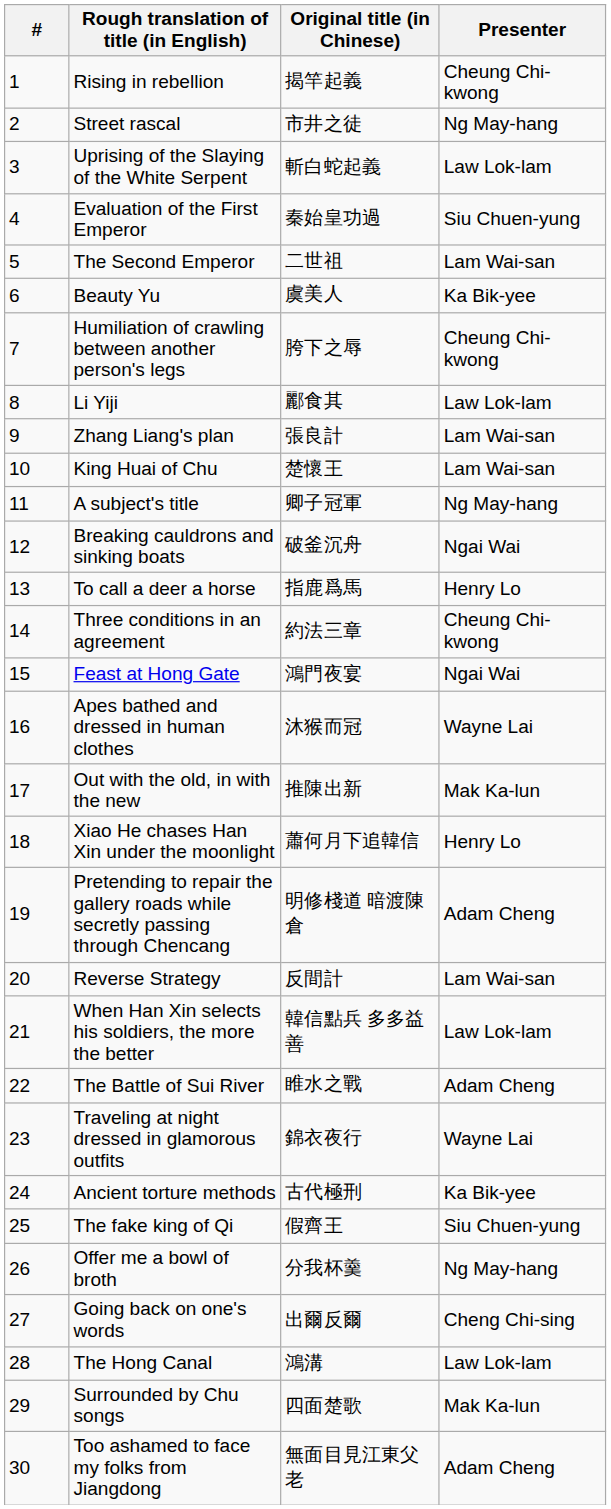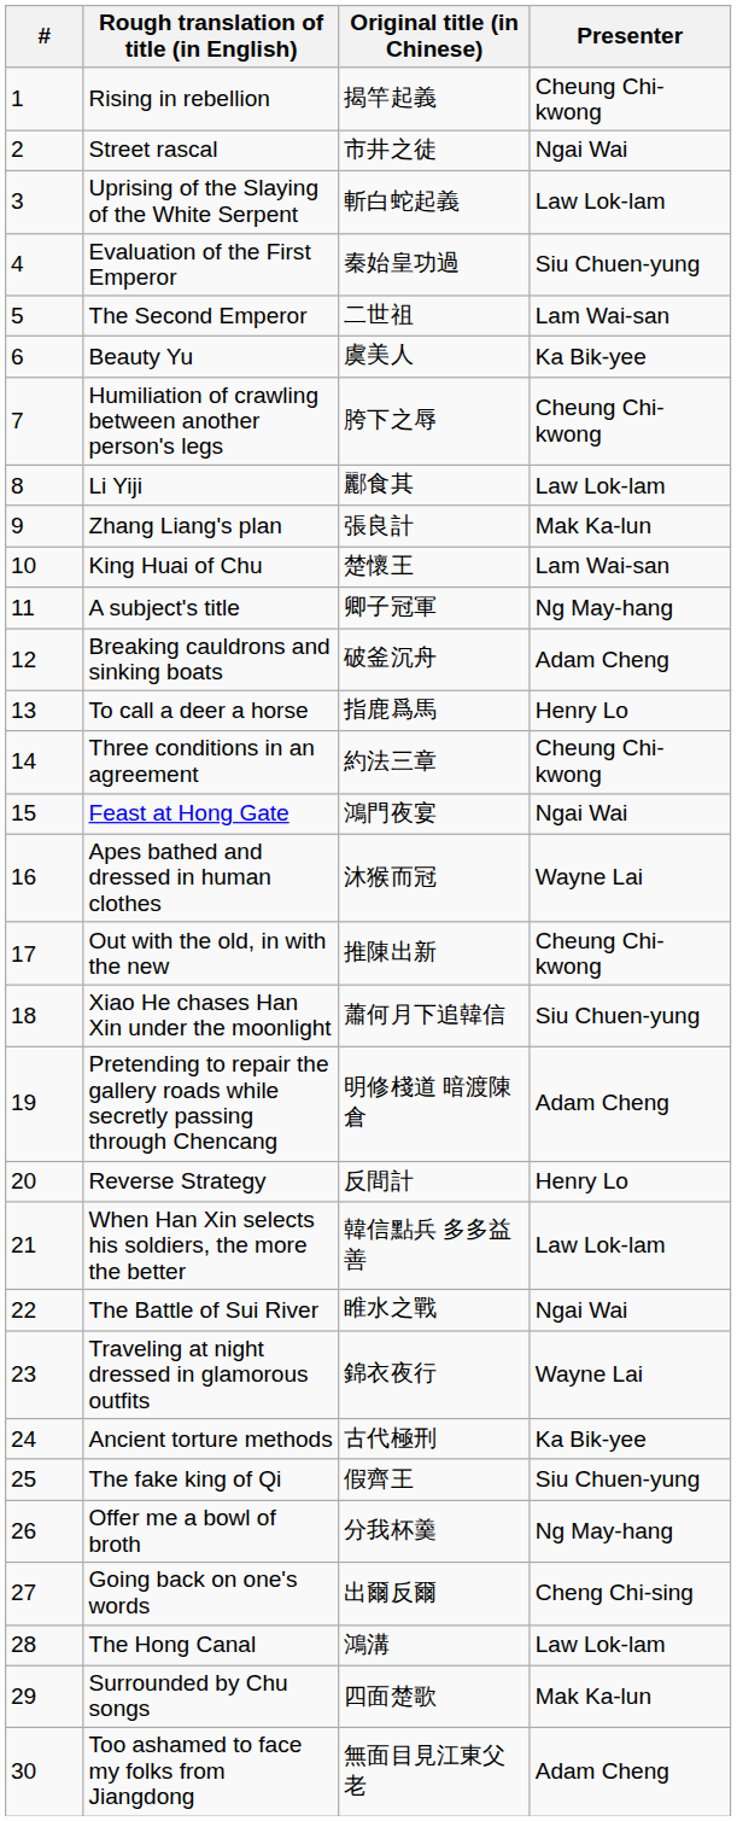Street rascal | Presenter: Ng May-hang -> Ngai Wai
Zhang Liang's plan | Presenter: Lam Wai-san -> Mak Ka-lun
Breaking cauldrons and sinking boats | Presenter: Ngai Wai -> Adam Cheng
Out with the old, in with the new | Presenter: Mak Ka-lun -> Cheung Chi-kwong
Xiao He chases Han Xin under the moonlight | Presenter: Henry Lo -> Siu Chuen-yung
Reverse Strategy | Presenter: Lam Wai-san -> Henry Lo
The Battle of Sui River | Presenter: Adam Cheng -> Ngai Wai
